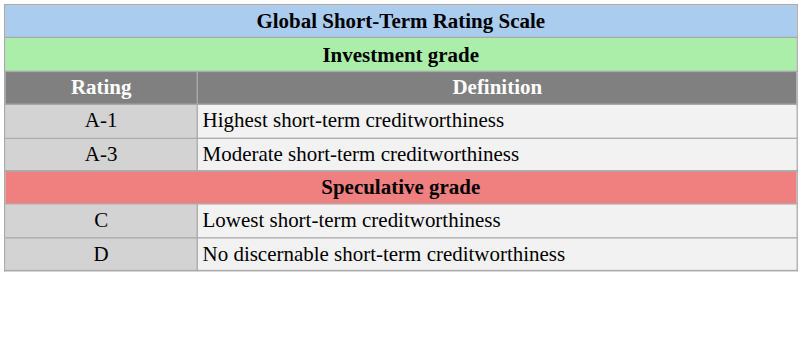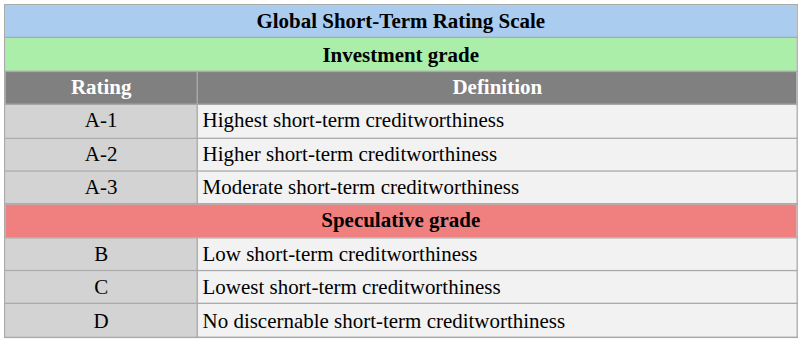+ row: A-2 | Higher short-term creditworthiness
+ row: B | Low short-term creditworthiness
